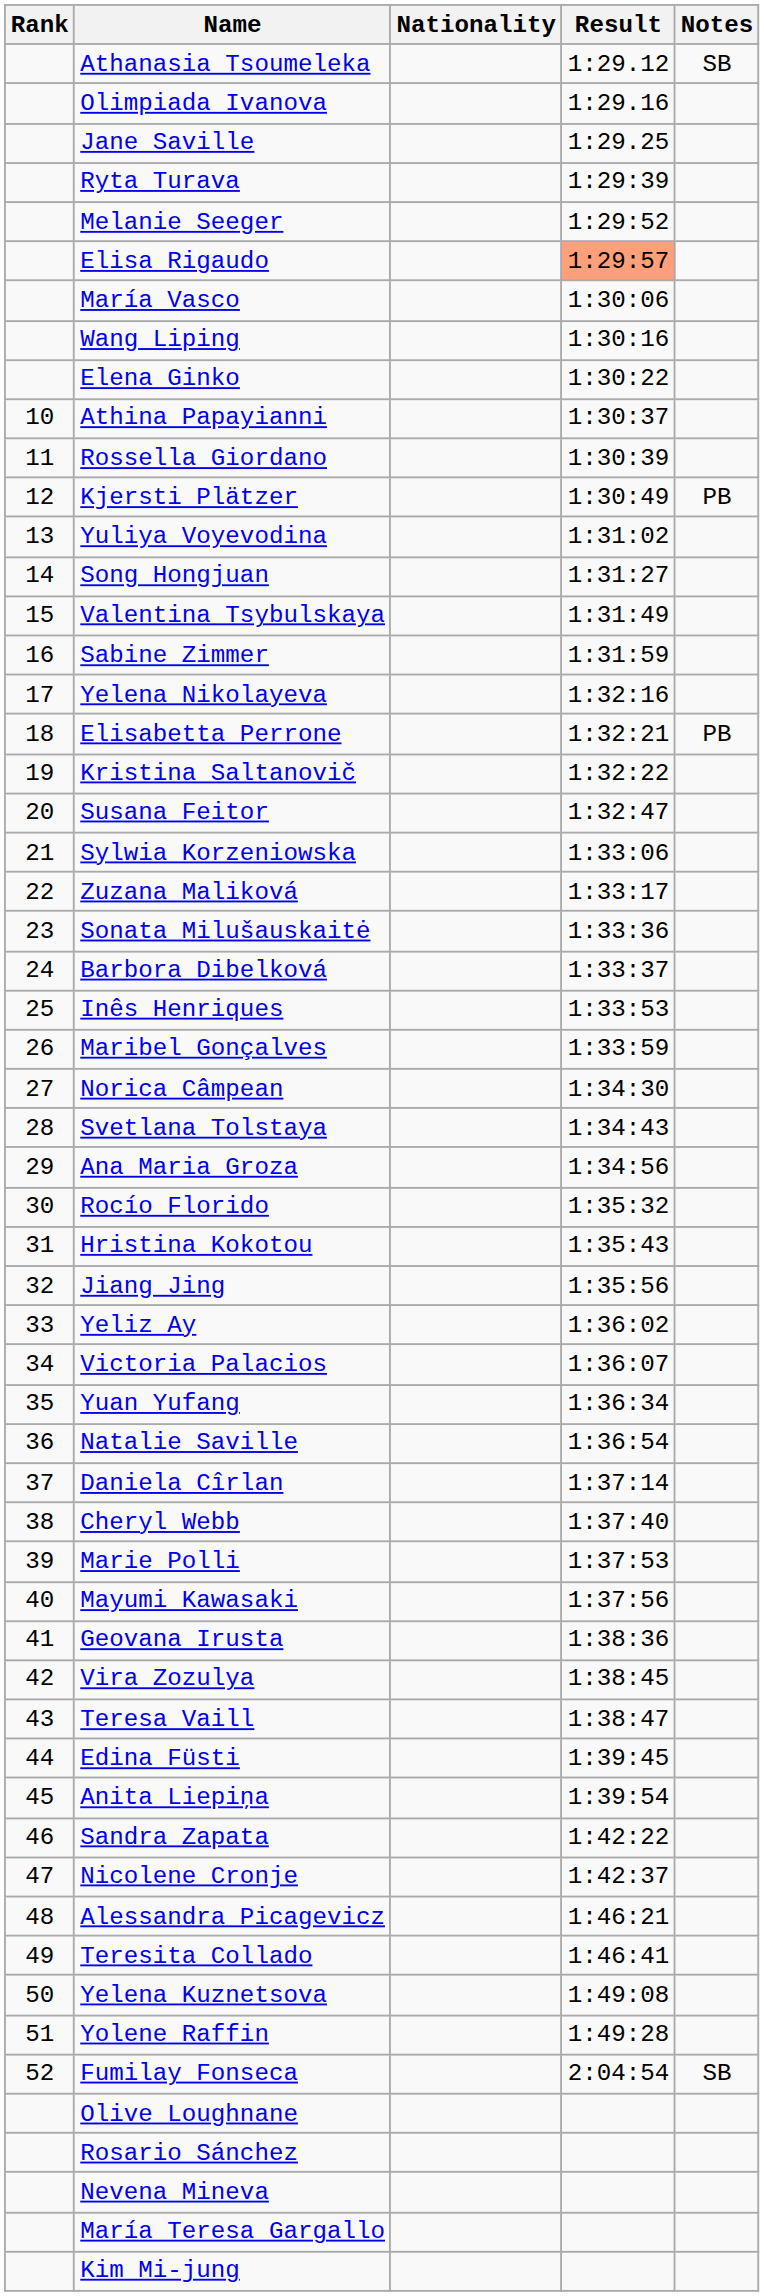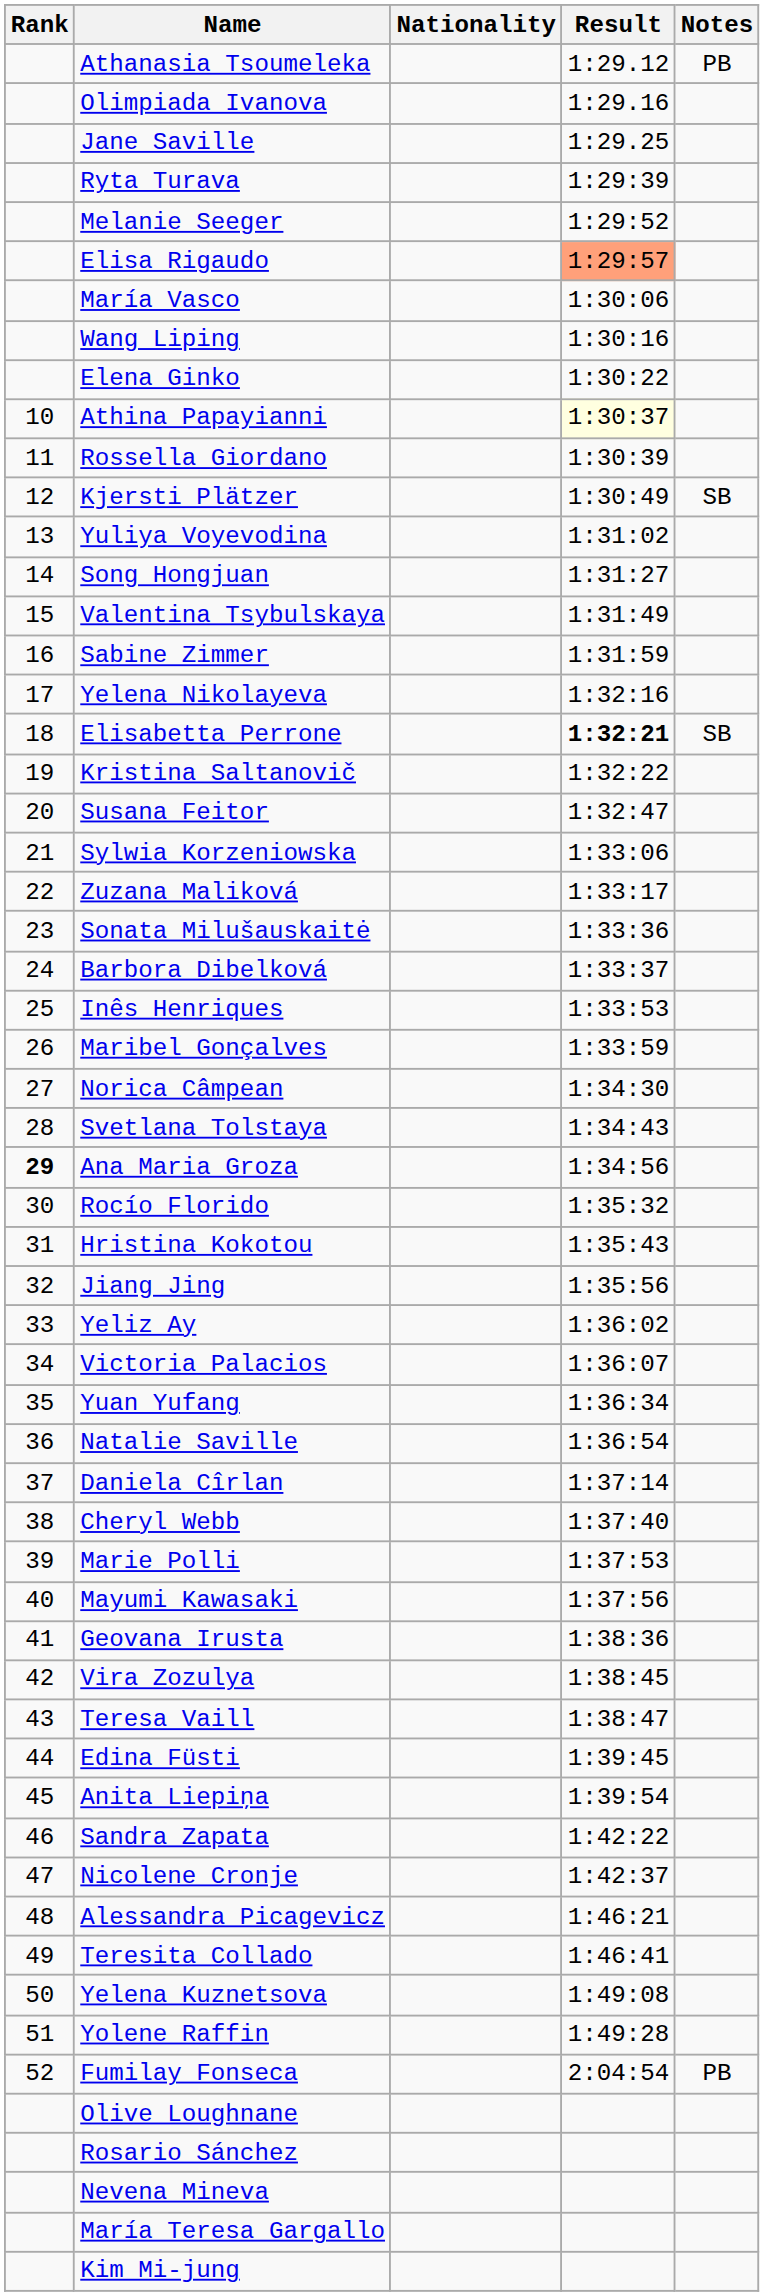Athanasia Tsoumeleka | Notes: SB -> PB
Athina Papayianni | Result: no background -> lightyellow background
Kjersti Plätzer | Notes: PB -> SB
Elisabetta Perrone | Result: normal -> bold
Elisabetta Perrone | Notes: PB -> SB
Ana Maria Groza | Rank: normal -> bold
Fumilay Fonseca | Notes: SB -> PB
